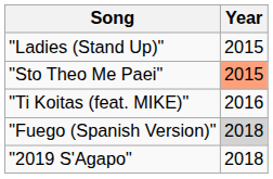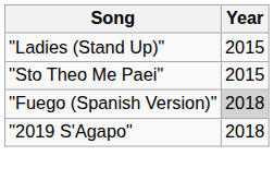"Sto Theo Me Paei" | Year: lightsalmon background -> no background
- row: "Ti Koitas (feat. MIKE)" | 2016
